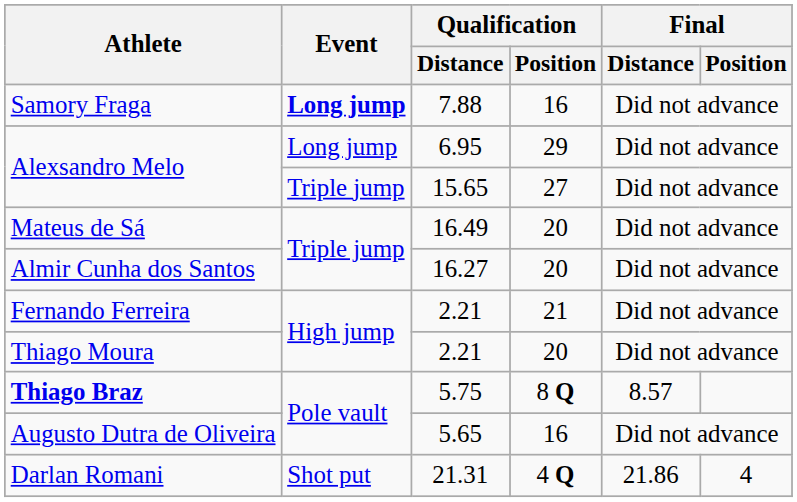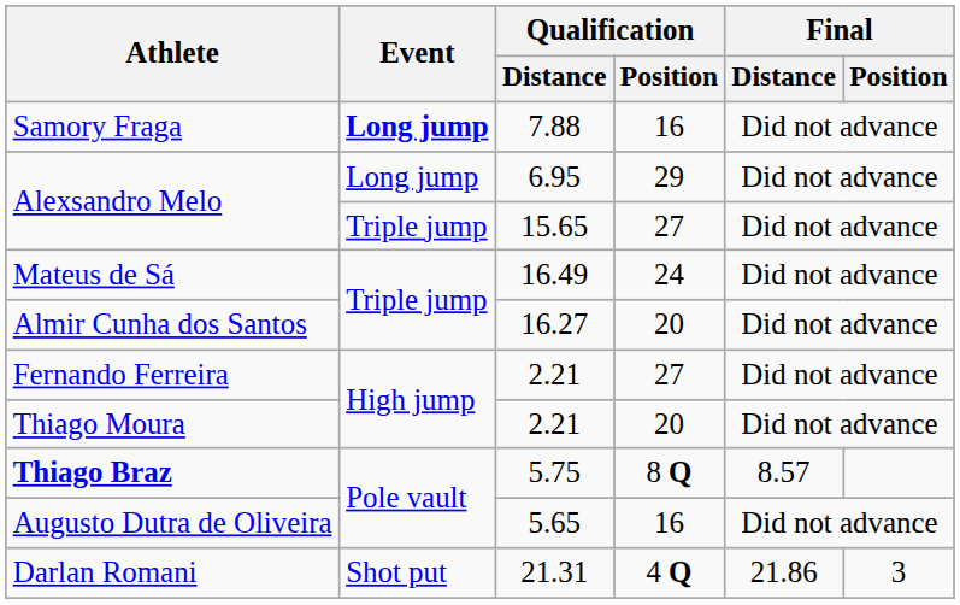Mateus de Sá | Qualification / Position: 20 -> 24
Fernando Ferreira | Qualification / Position: 21 -> 27
Darlan Romani | Final / Position: 4 -> 3
